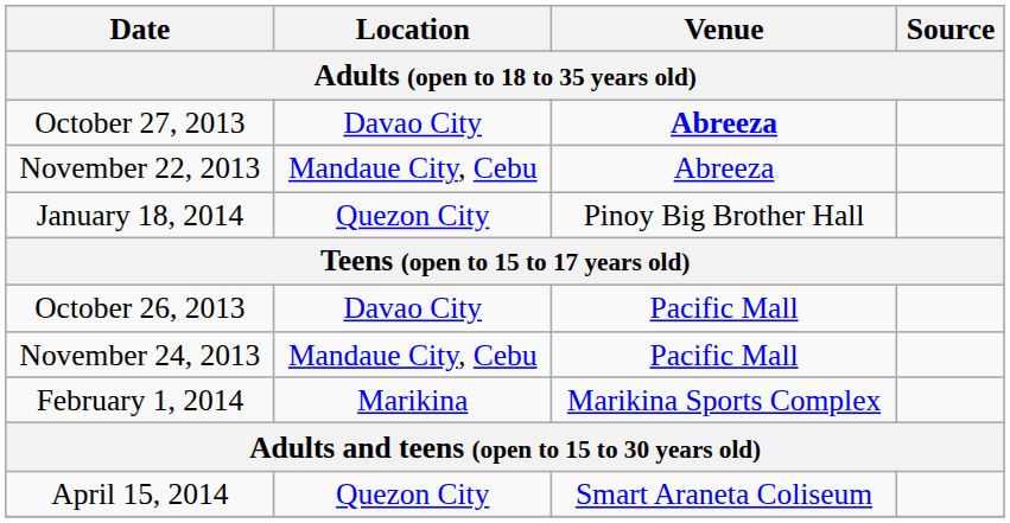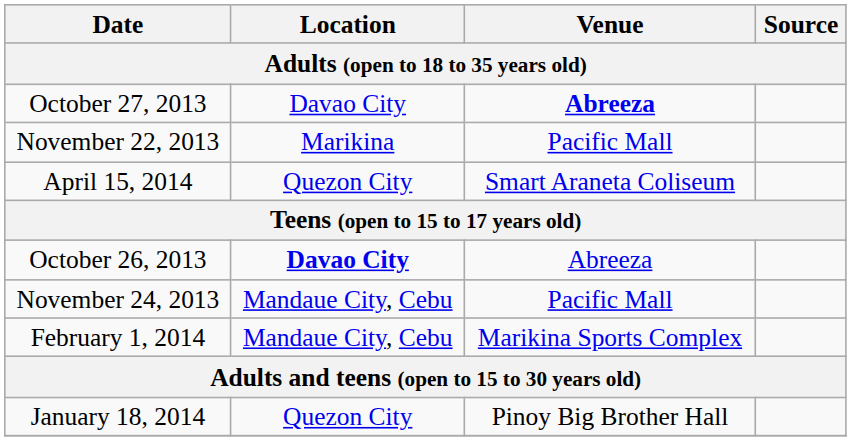November 22, 2013 | Location: Mandaue City, Cebu -> Marikina
November 22, 2013 | Venue: Abreeza -> Pacific Mall
rows swapped: January 18, 2014 <-> April 15, 2014
October 26, 2013 | Location: normal -> bold
October 26, 2013 | Venue: Pacific Mall -> Abreeza
February 1, 2014 | Location: Marikina -> Mandaue City, Cebu
